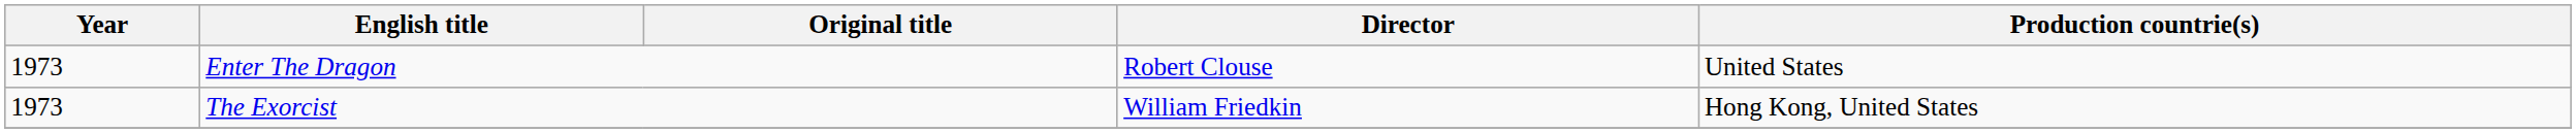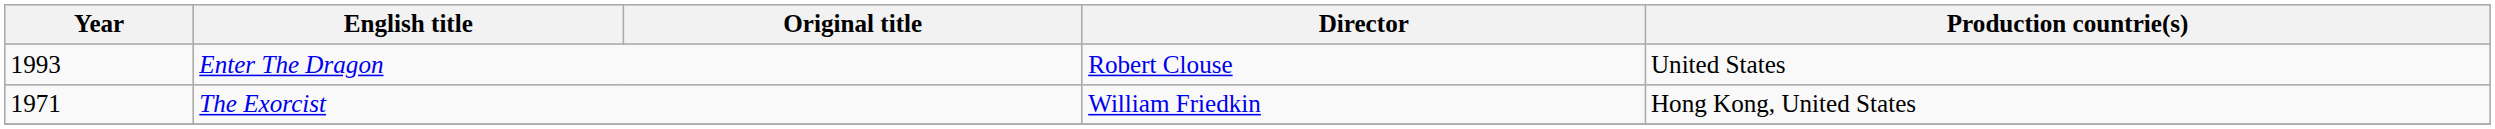Enter The Dragon | Year: 1973 -> 1993
The Exorcist | Year: 1973 -> 1971
